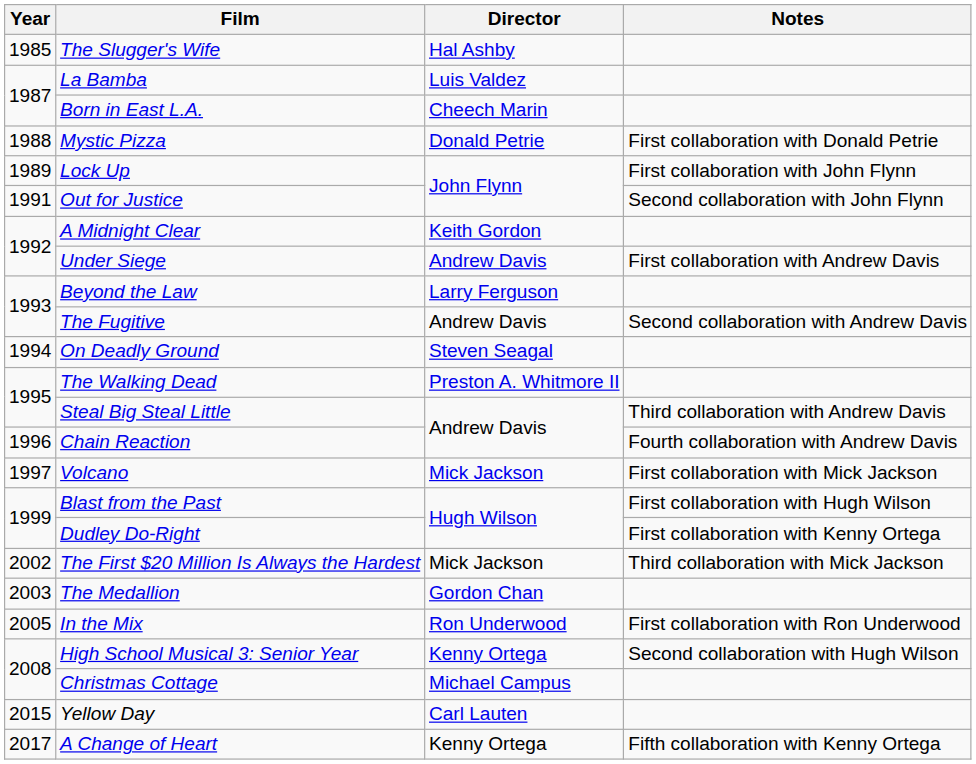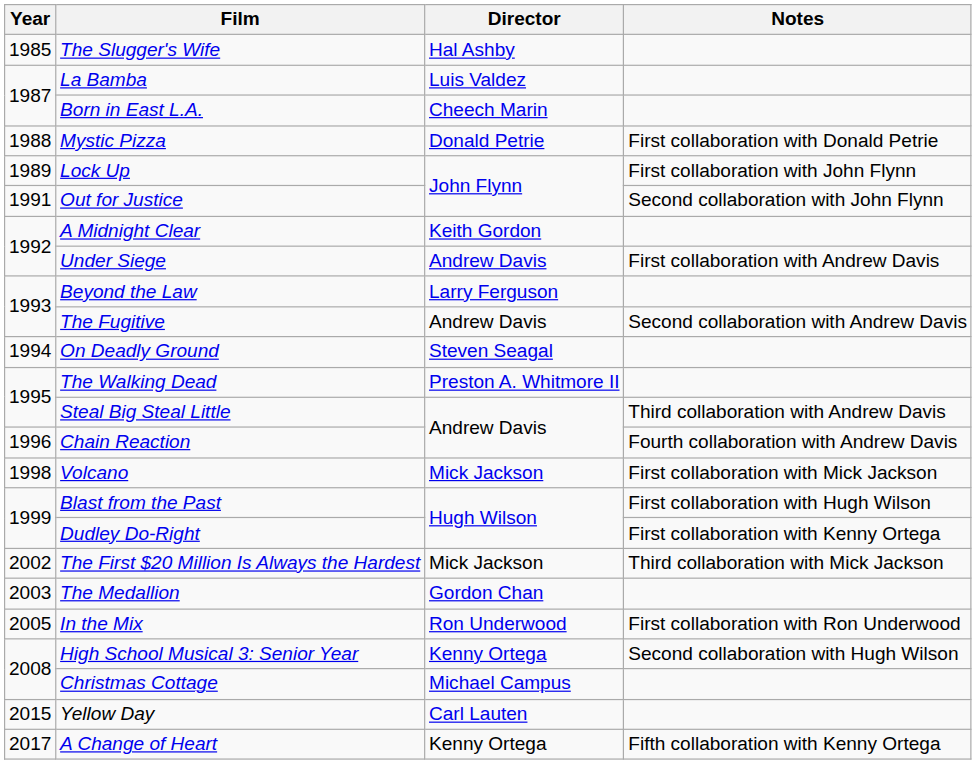Volcano | Year: 1997 -> 1998
